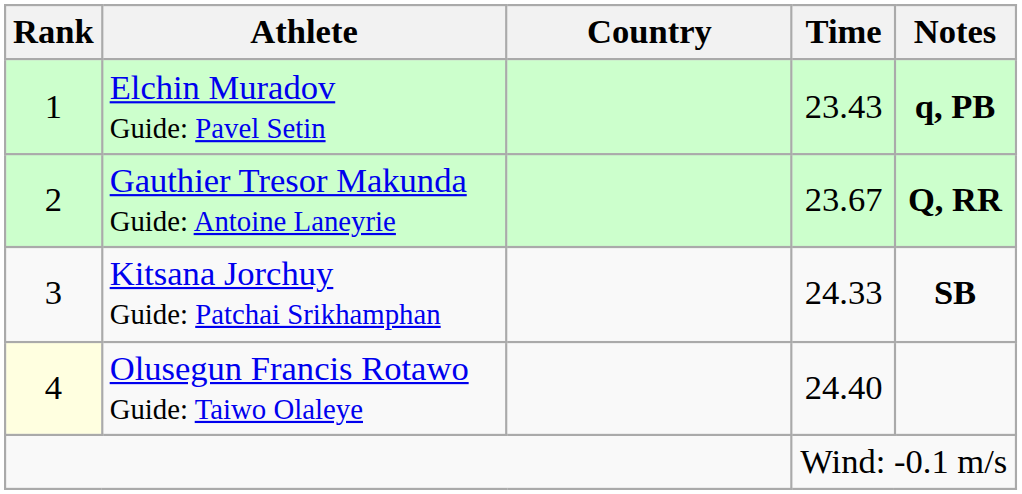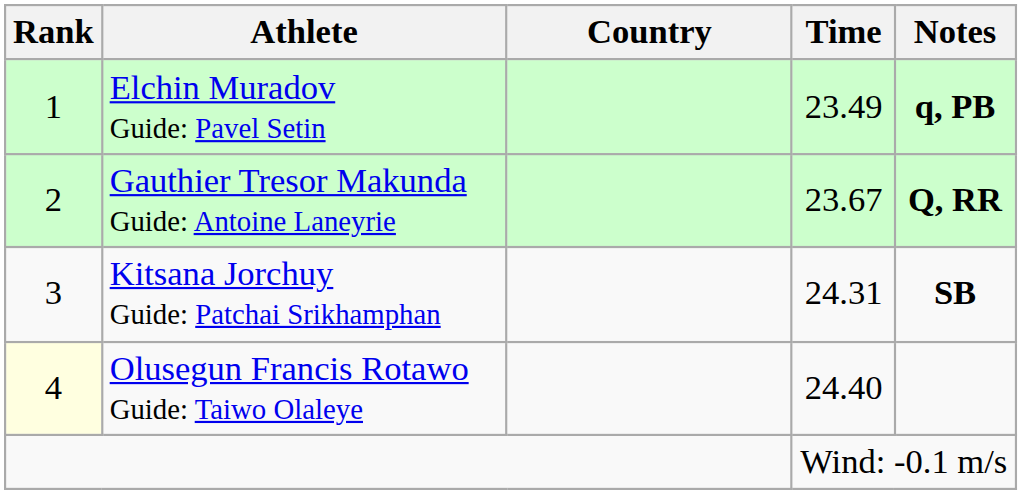Elchin Muradov Guide: Pavel Setin | Time: 23.43 -> 23.49
Kitsana Jorchuy Guide: Patchai Srikhamphan | Time: 24.33 -> 24.31
